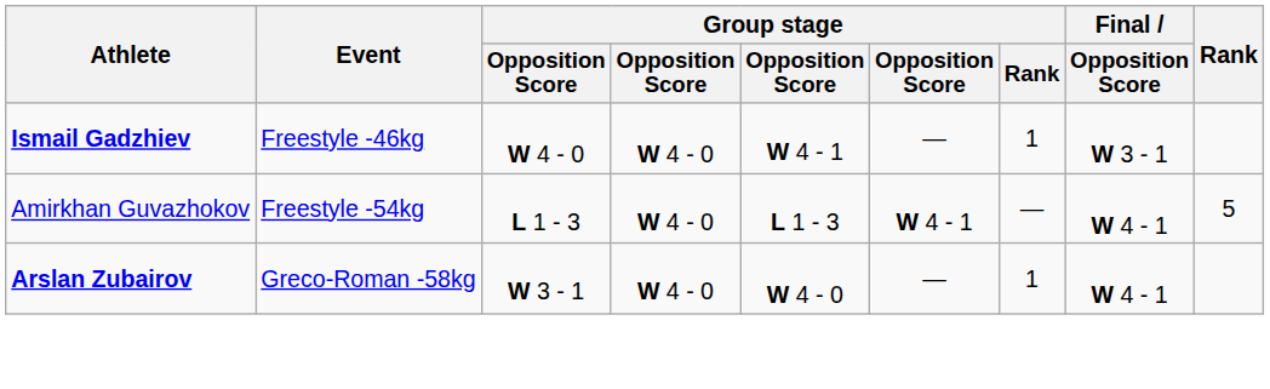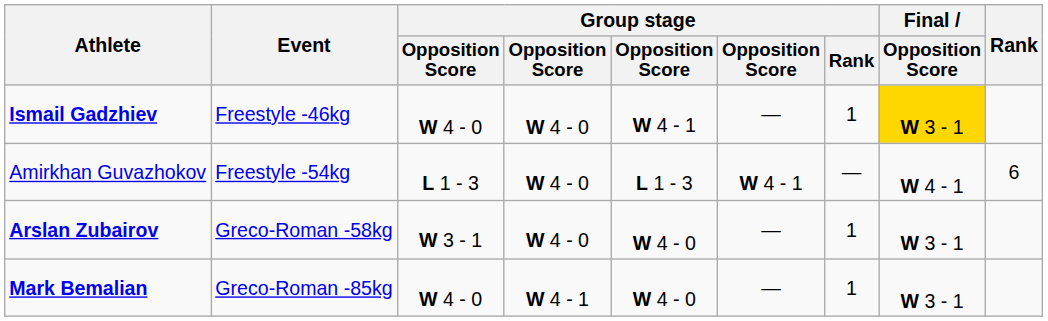Ismail Gadzhiev | Final / Opposition Score: no background -> gold background
Amirkhan Guvazhokov | Rank: 5 -> 6
Arslan Zubairov | Final / Opposition Score: W 4 - 1 -> W 3 - 1
+ row: Mark Bemalian | Greco-Roman -85kg | W 4 - 0 | W 4 - 1 | W 4 - 0 | — | 1 | W 3 - 1
